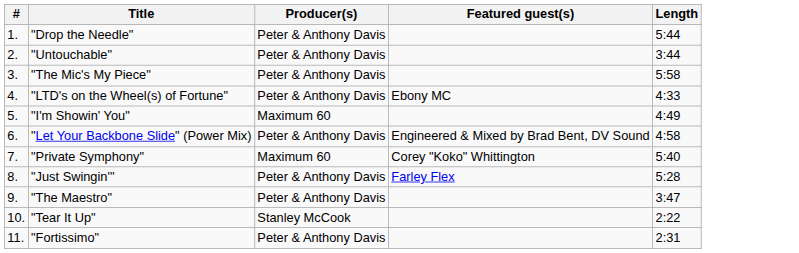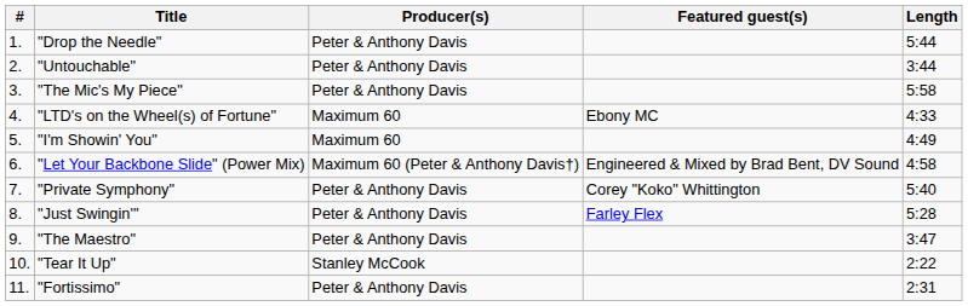"LTD's on the Wheel(s) of Fortune" | Producer(s): Peter & Anthony Davis -> Maximum 60
"Let Your Backbone Slide" (Power Mix) | Producer(s): Peter & Anthony Davis -> Maximum 60 (Peter & Anthony Davis†)
"Private Symphony" | Producer(s): Maximum 60 -> Peter & Anthony Davis
